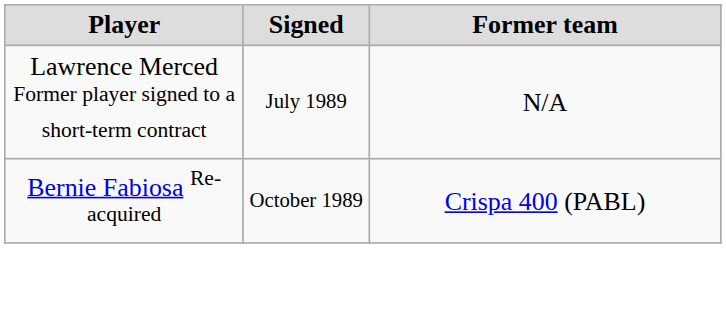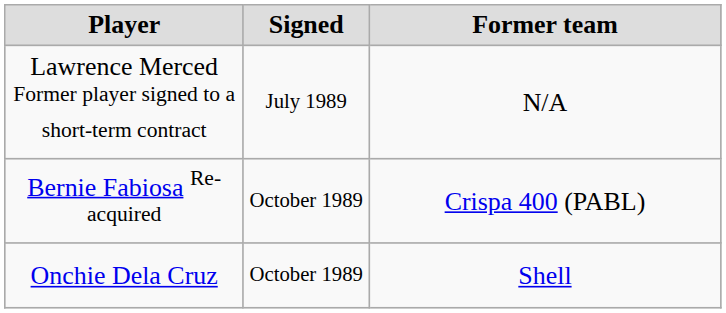+ row: Onchie Dela Cruz | October 1989 | Shell
